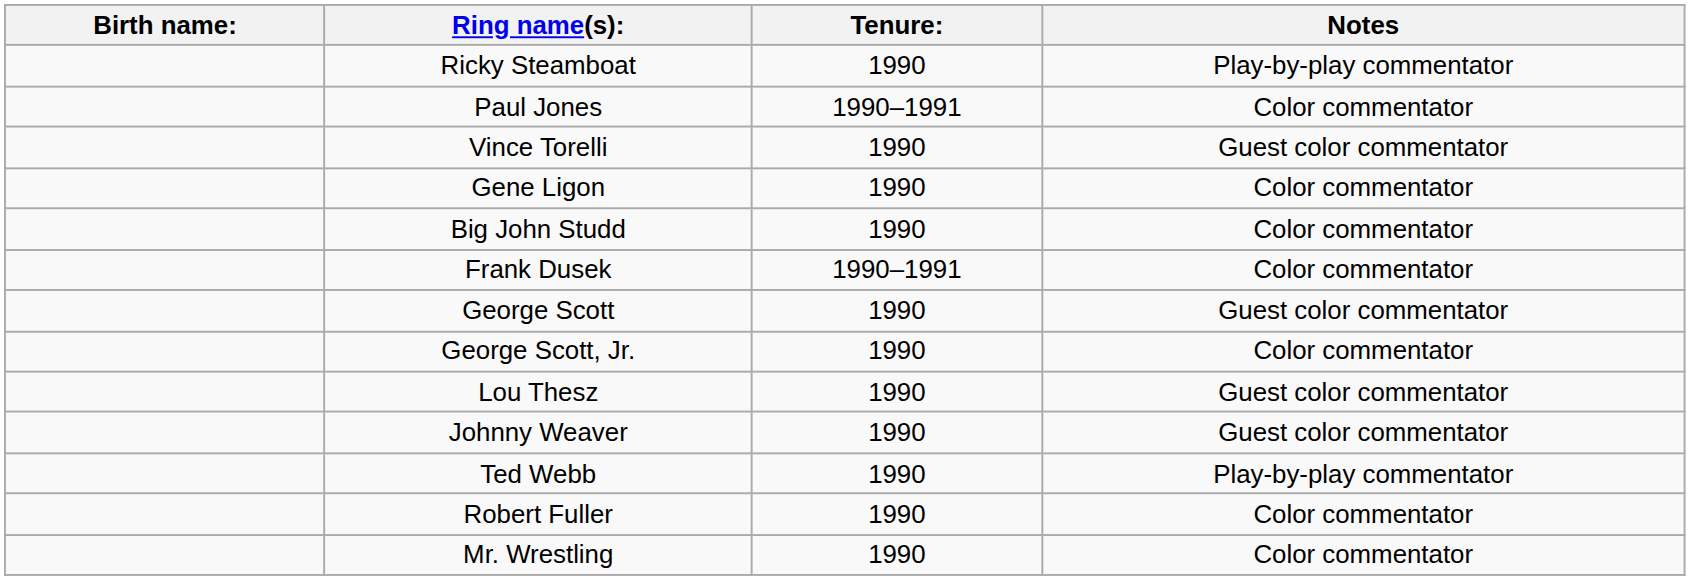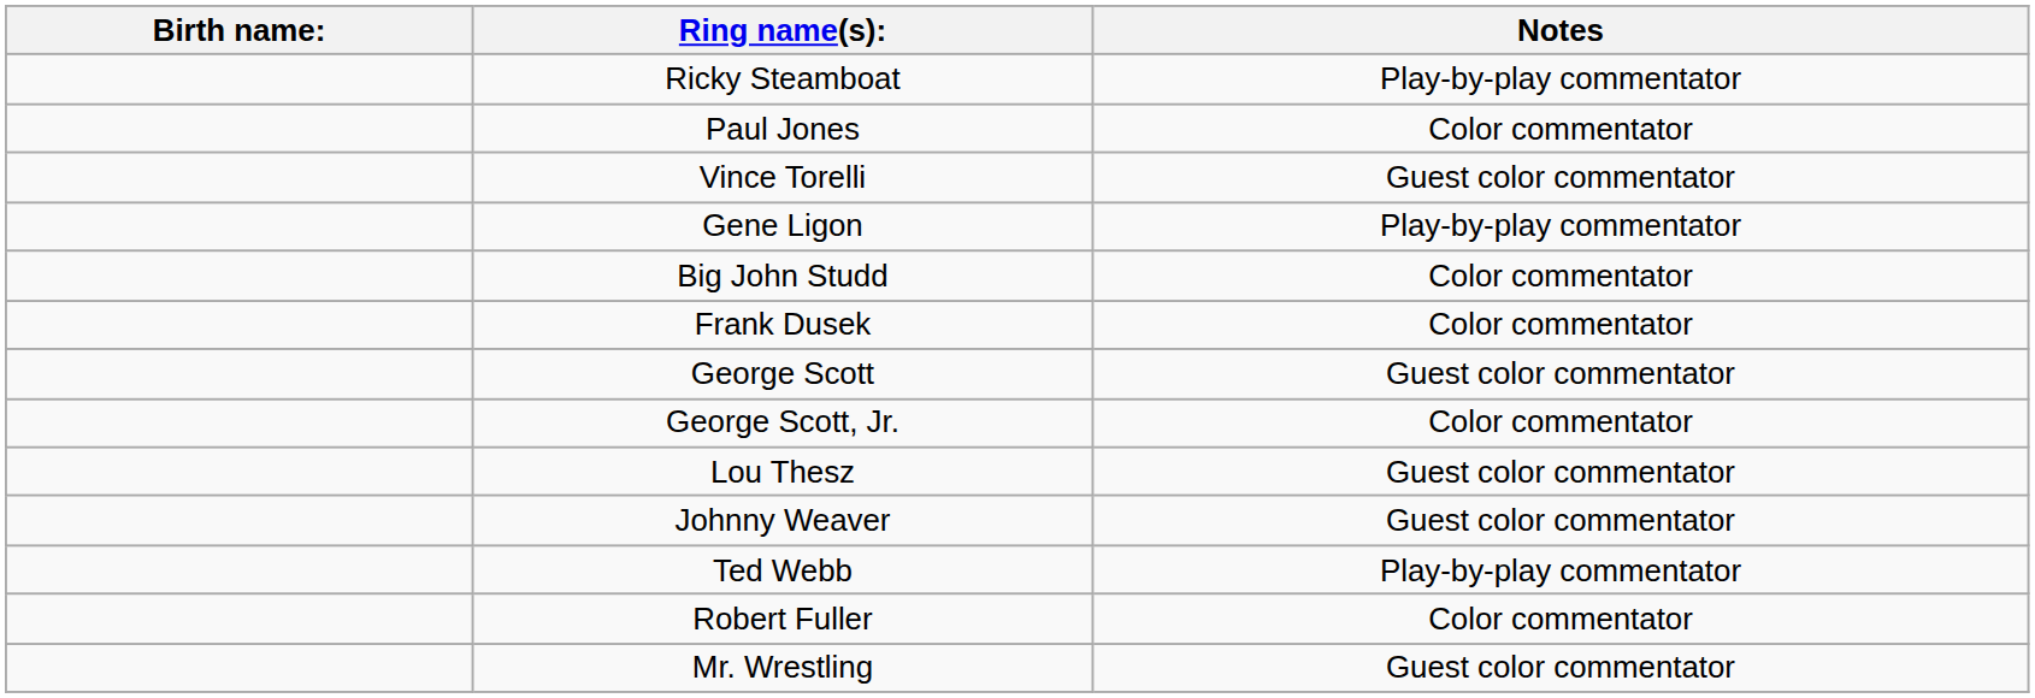- column: Tenure: | 1990 | 1990–1991 | 1990 | 1990 | 1990 | 1990–1991 | 1990 | 1990 | 1990 | 1990 | 1990 | 1990 | 1990
Gene Ligon | Notes: Color commentator -> Play-by-play commentator
Mr. Wrestling | Notes: Color commentator -> Guest color commentator
